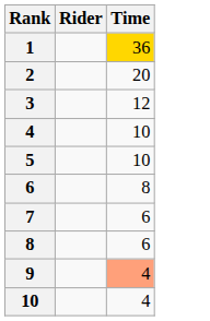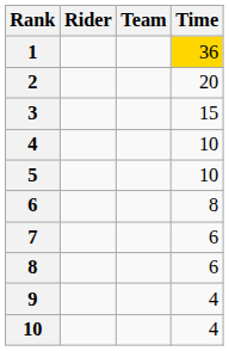+ column: Team
3 | Time: 12 -> 15
9 | Time: lightsalmon background -> no background
